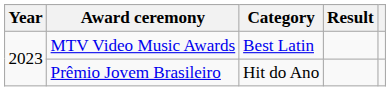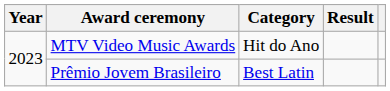MTV Video Music Awards | Category: Best Latin -> Hit do Ano
Prêmio Jovem Brasileiro | Category: Hit do Ano -> Best Latin
